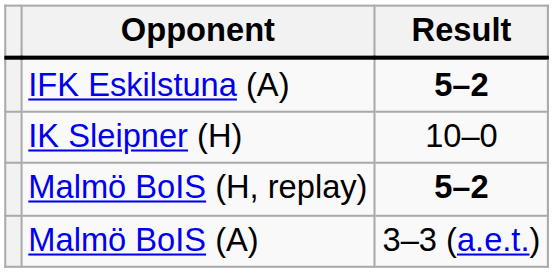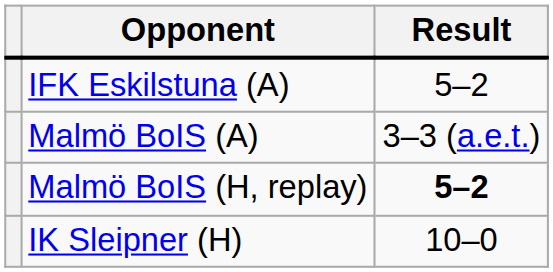IFK Eskilstuna (A) | Result: bold -> normal
rows swapped: Malmö BoIS (A) <-> IK Sleipner (H)
